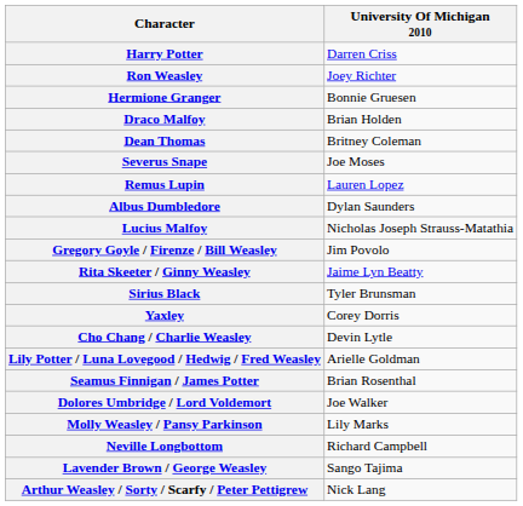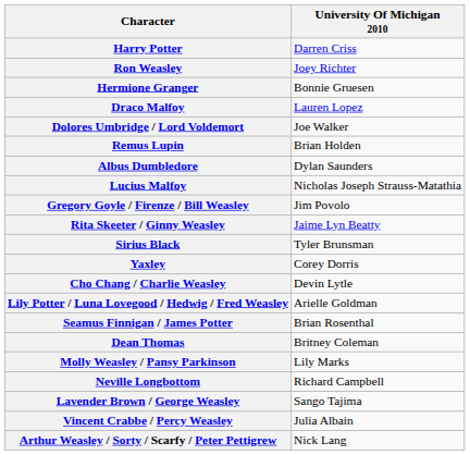Draco Malfoy | University Of Michigan 2010: Brian Holden -> Lauren Lopez
rows swapped: Dolores Umbridge / Lord Voldemort <-> Dean Thomas
- row: Severus Snape | Joe Moses
Remus Lupin | University Of Michigan 2010: Lauren Lopez -> Brian Holden
+ row: Vincent Crabbe / Percy Weasley | Julia Albain
